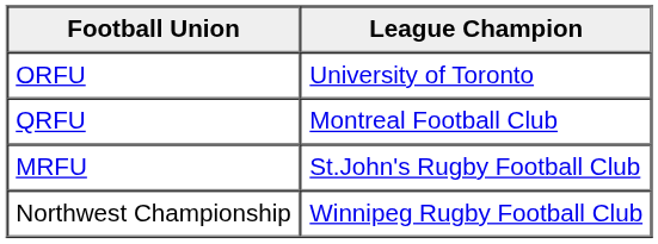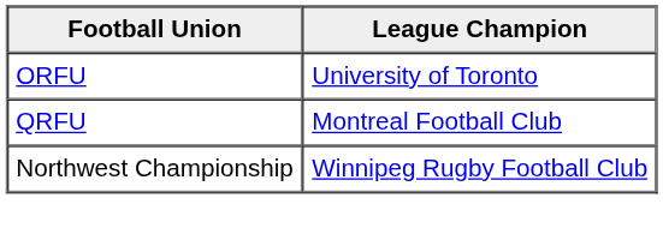- row: MRFU | St.John's Rugby Football Club
